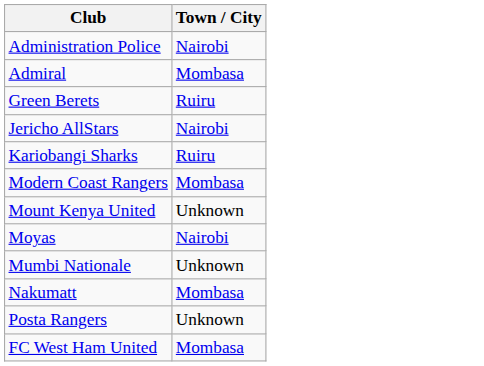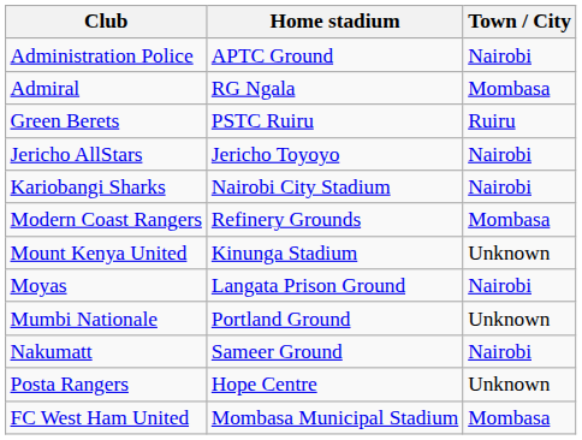+ column: Home stadium | APTC Ground | RG Ngala | PSTC Ruiru | Jericho Toyoyo | Nairobi City Stadium | Refinery Grounds | Kinunga Stadium | Langata Prison Ground | Portland Ground | Sameer Ground | Hope Centre | Mombasa Municipal Stadium
Kariobangi Sharks | Town / City: Ruiru -> Nairobi
Nakumatt | Town / City: Mombasa -> Nairobi
